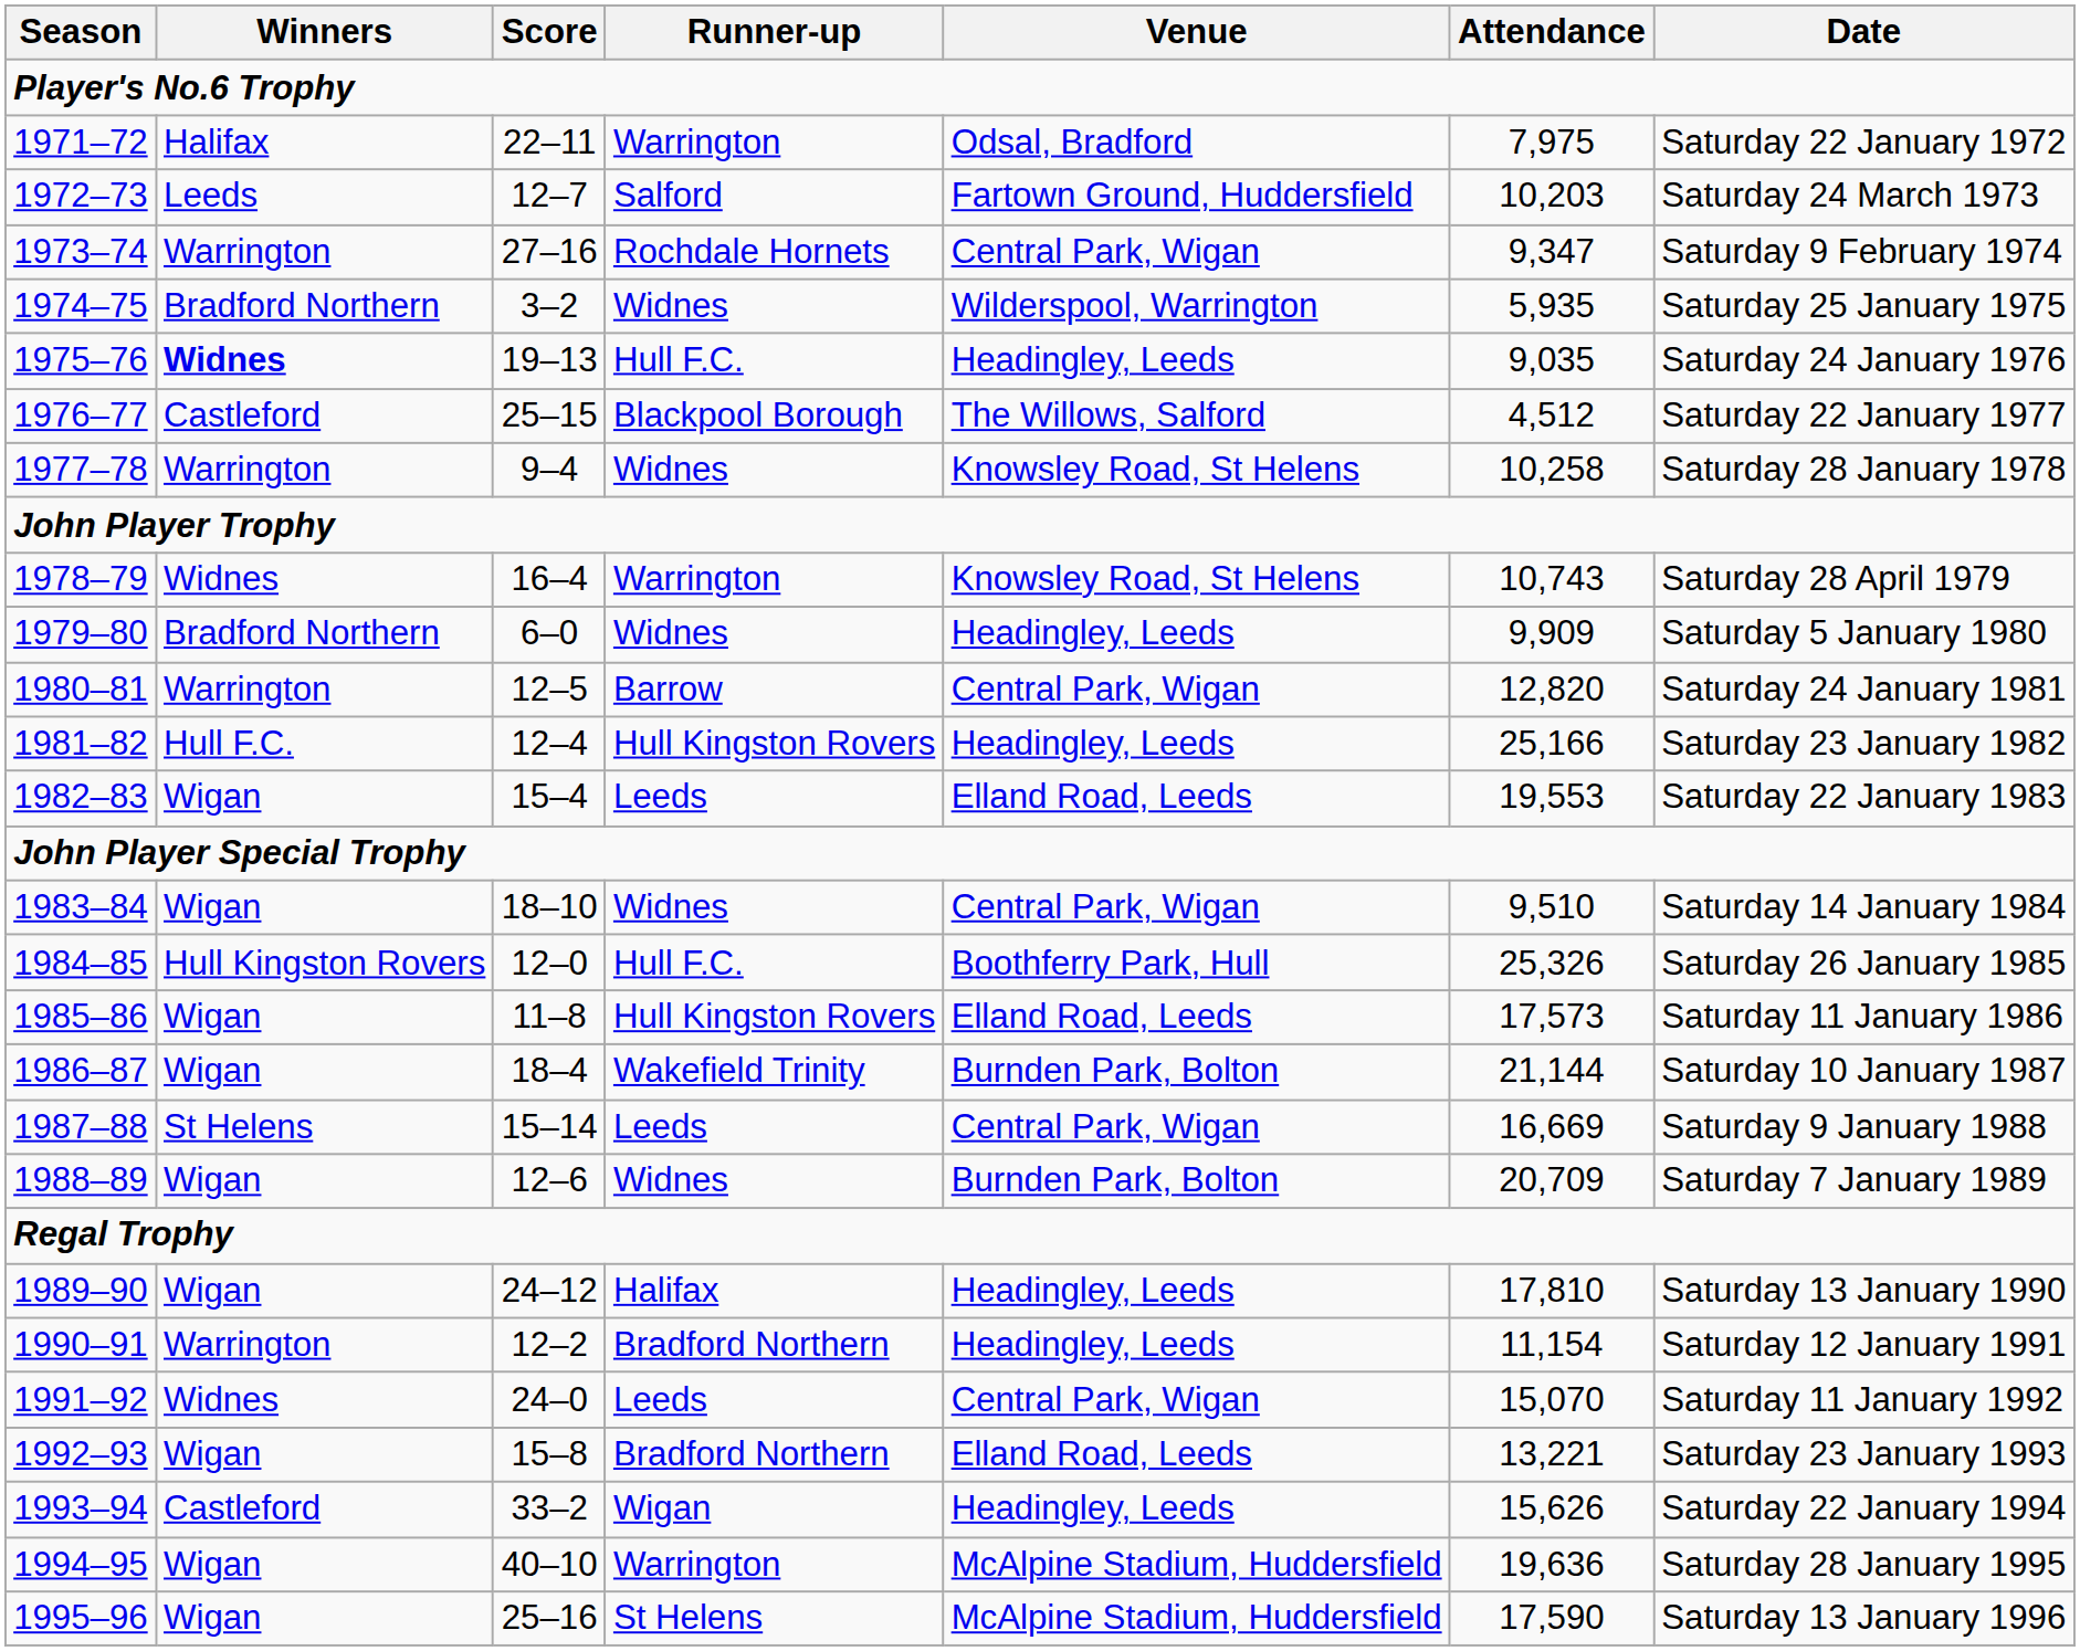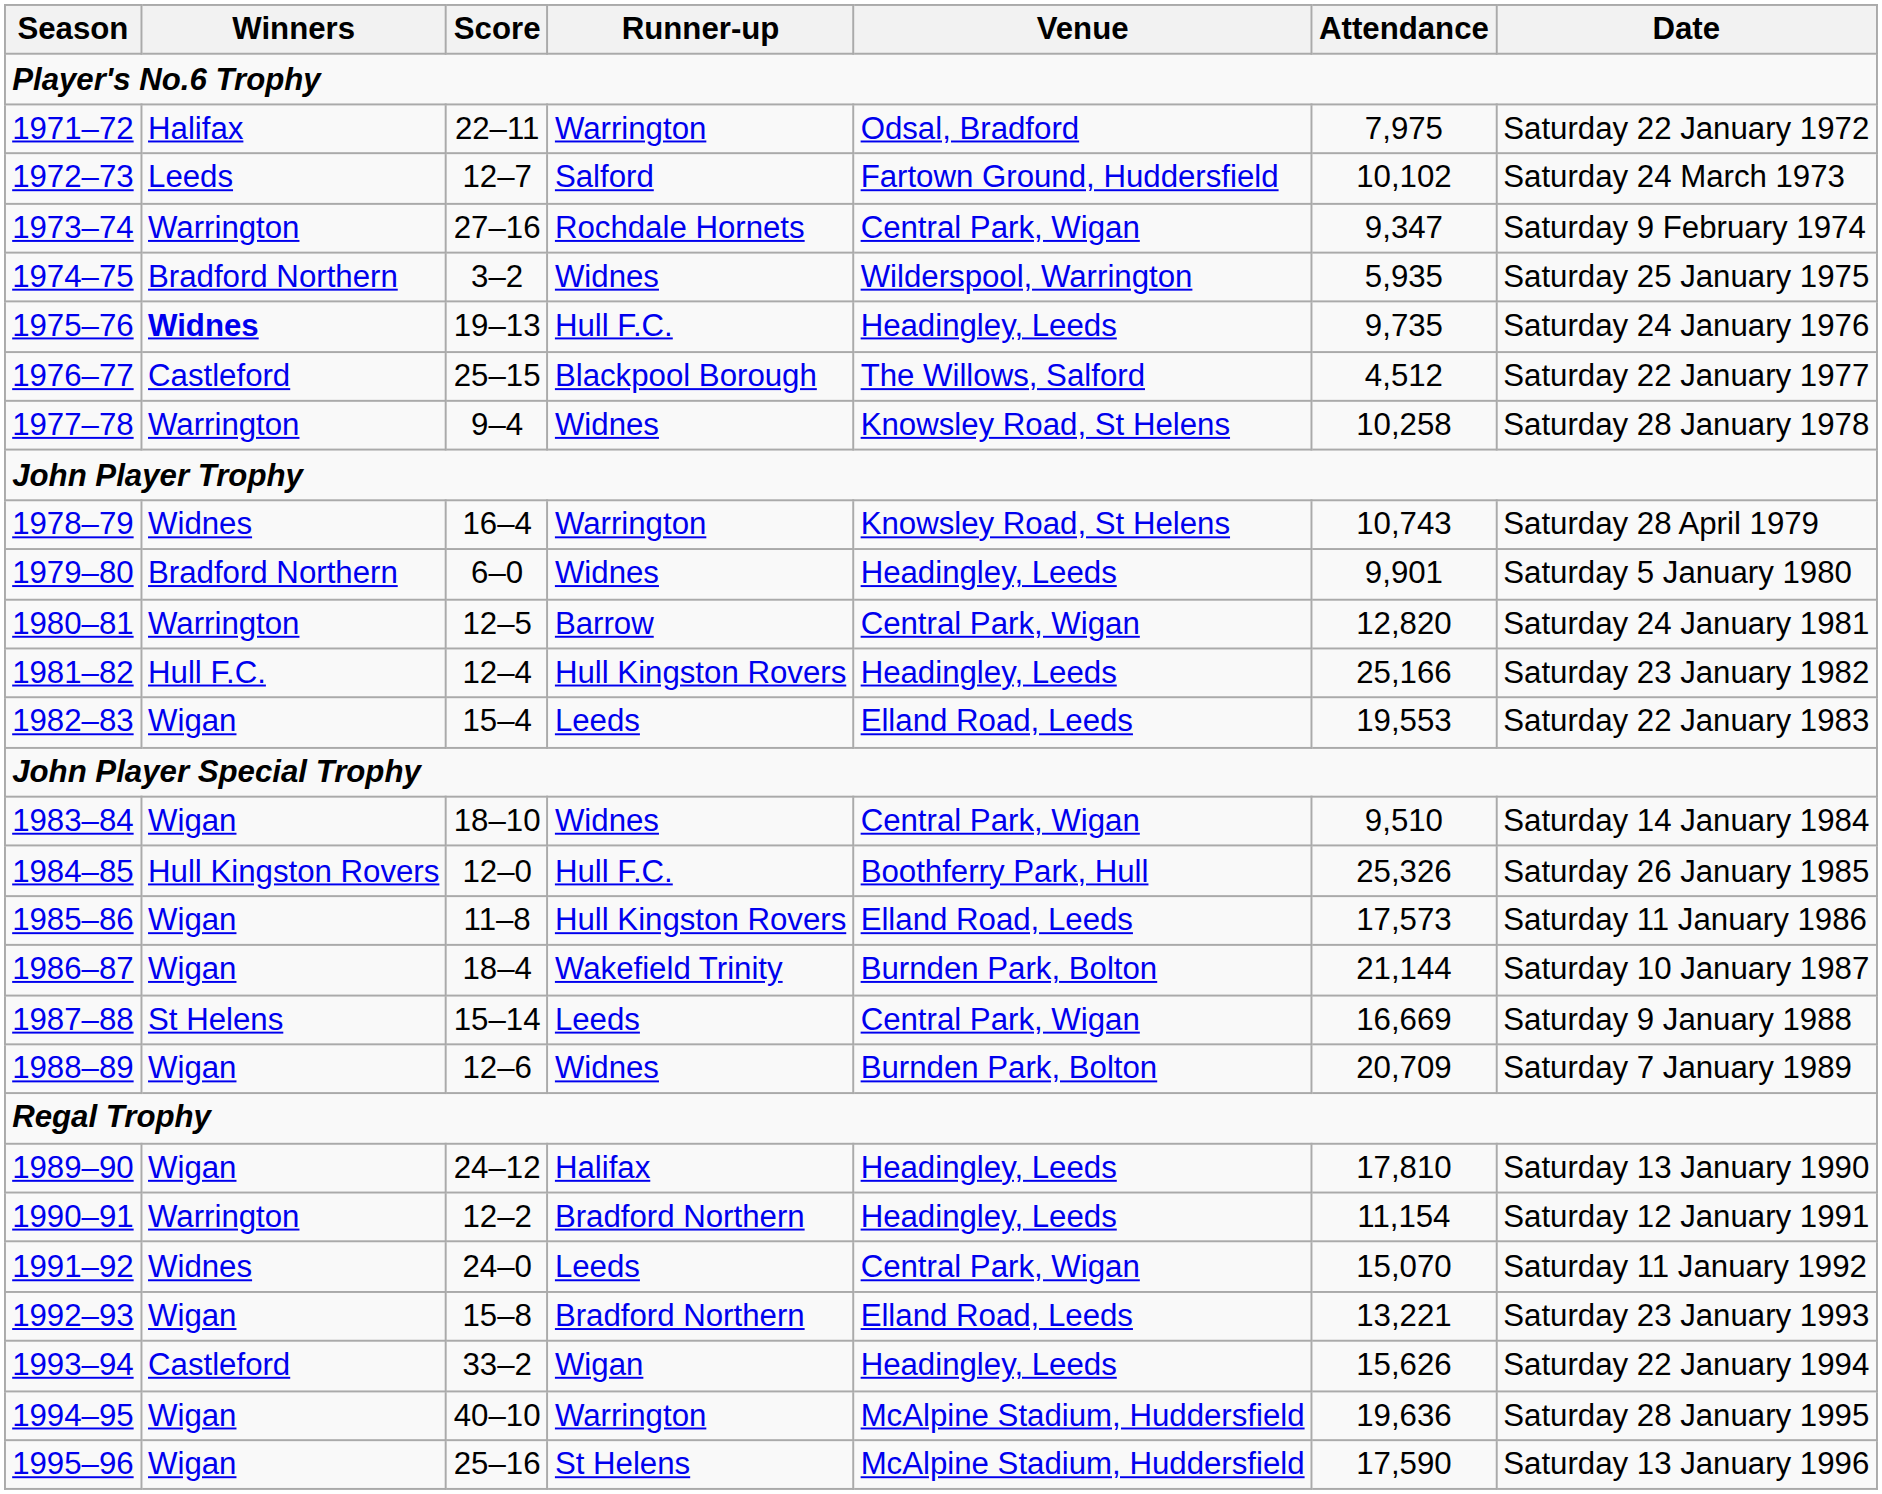1972–73 | Attendance: 10,203 -> 10,102
1975–76 | Attendance: 9,035 -> 9,735
1979–80 | Attendance: 9,909 -> 9,901
